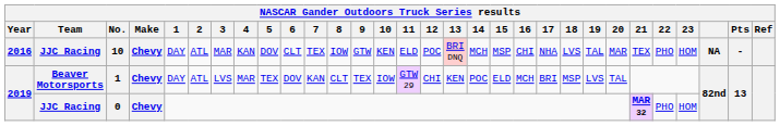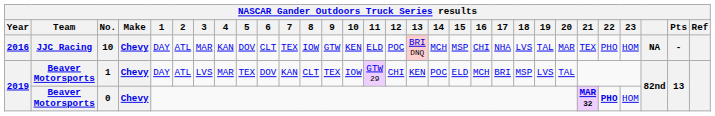0 | Team: JJC Racing -> Beaver Motorsports
0 | 22: normal -> bold
